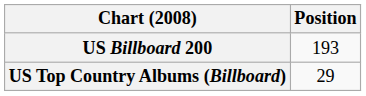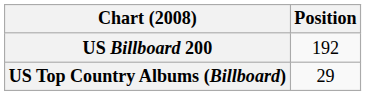US Billboard 200 | Position: 193 -> 192
